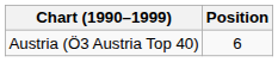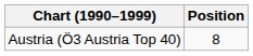Austria (Ö3 Austria Top 40) | Position: 6 -> 8
